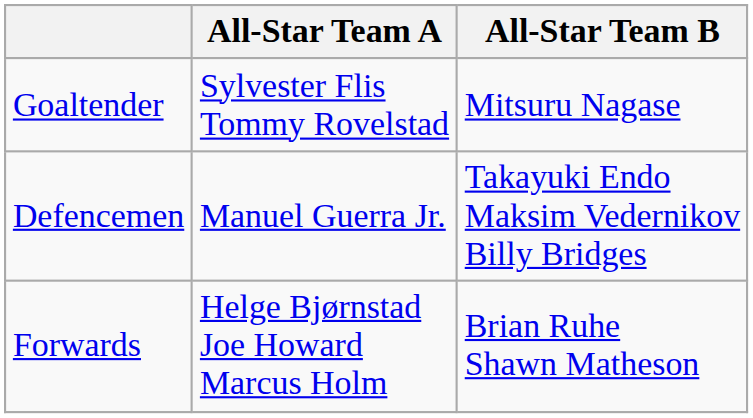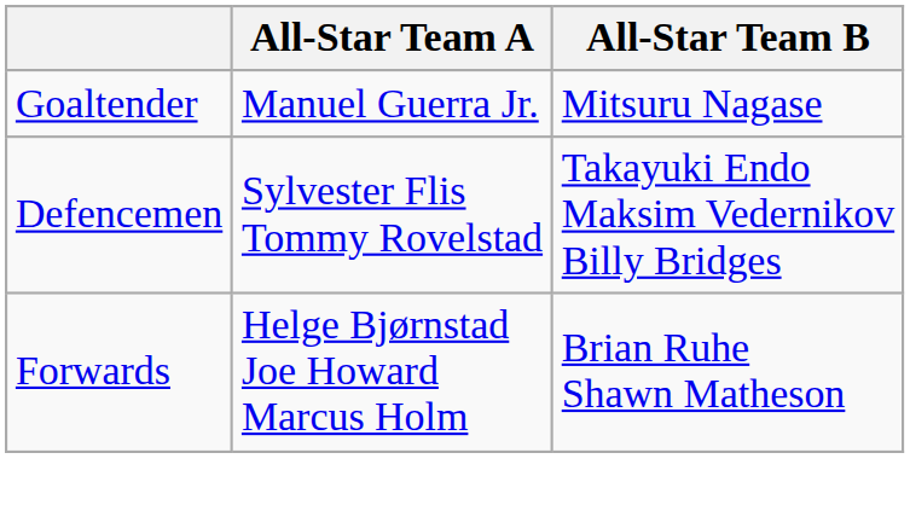Goaltender | All-Star Team A: Sylvester Flis Tommy Rovelstad -> Manuel Guerra Jr.
Defencemen | All-Star Team A: Manuel Guerra Jr. -> Sylvester Flis Tommy Rovelstad
